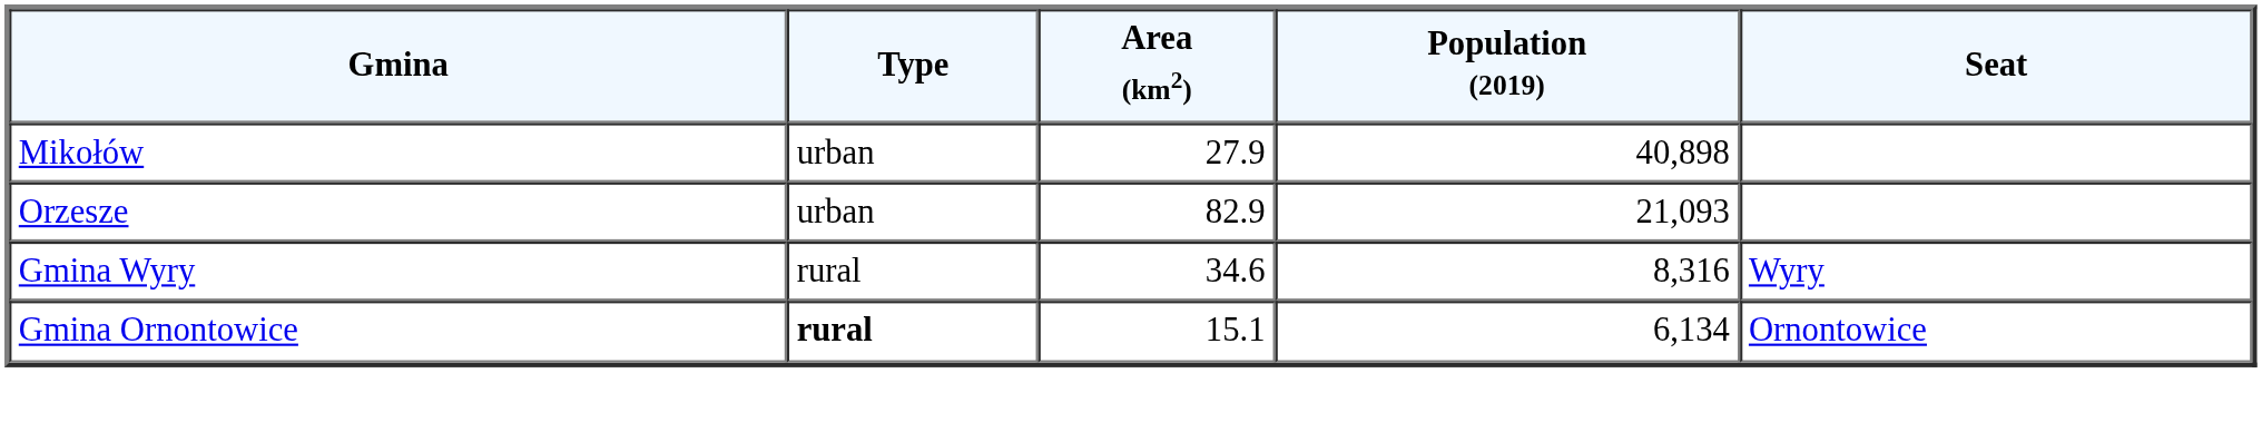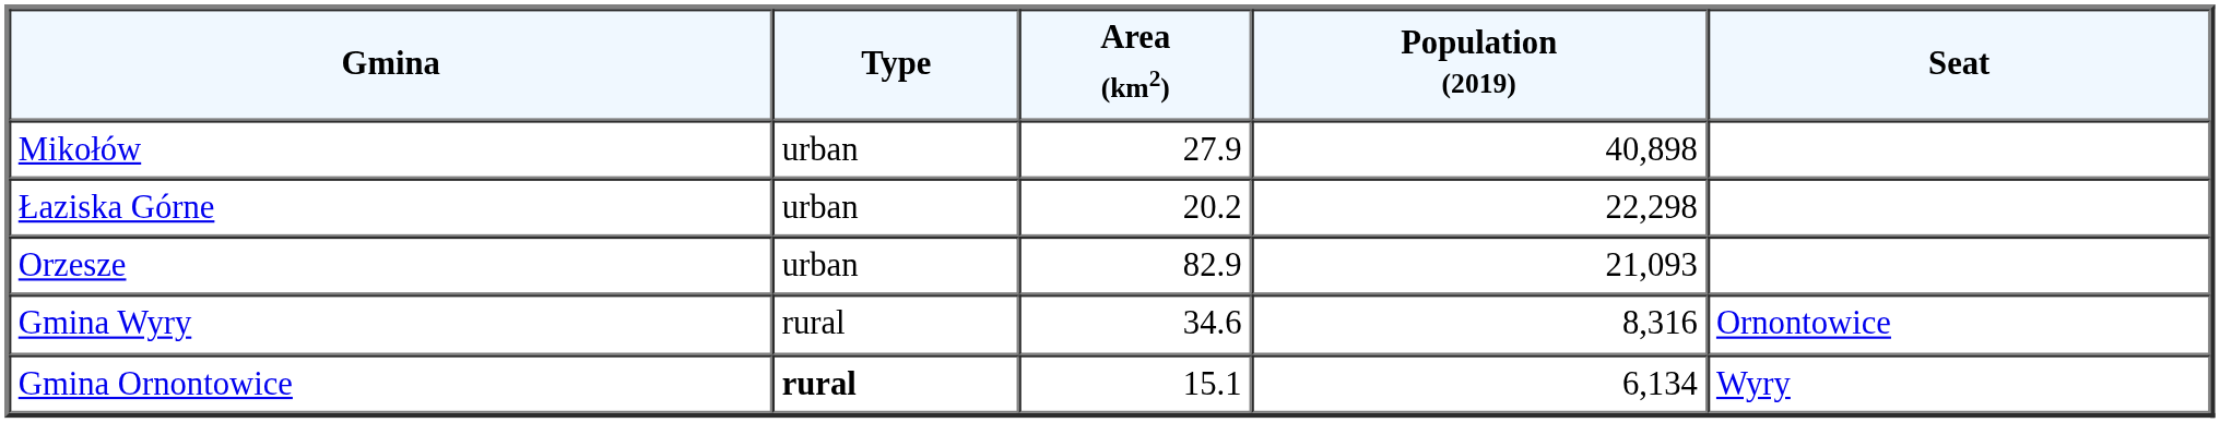+ row: Łaziska Górne | urban | 20.2 | 22,298
Gmina Wyry | Seat: Wyry -> Ornontowice
Gmina Ornontowice | Seat: Ornontowice -> Wyry
